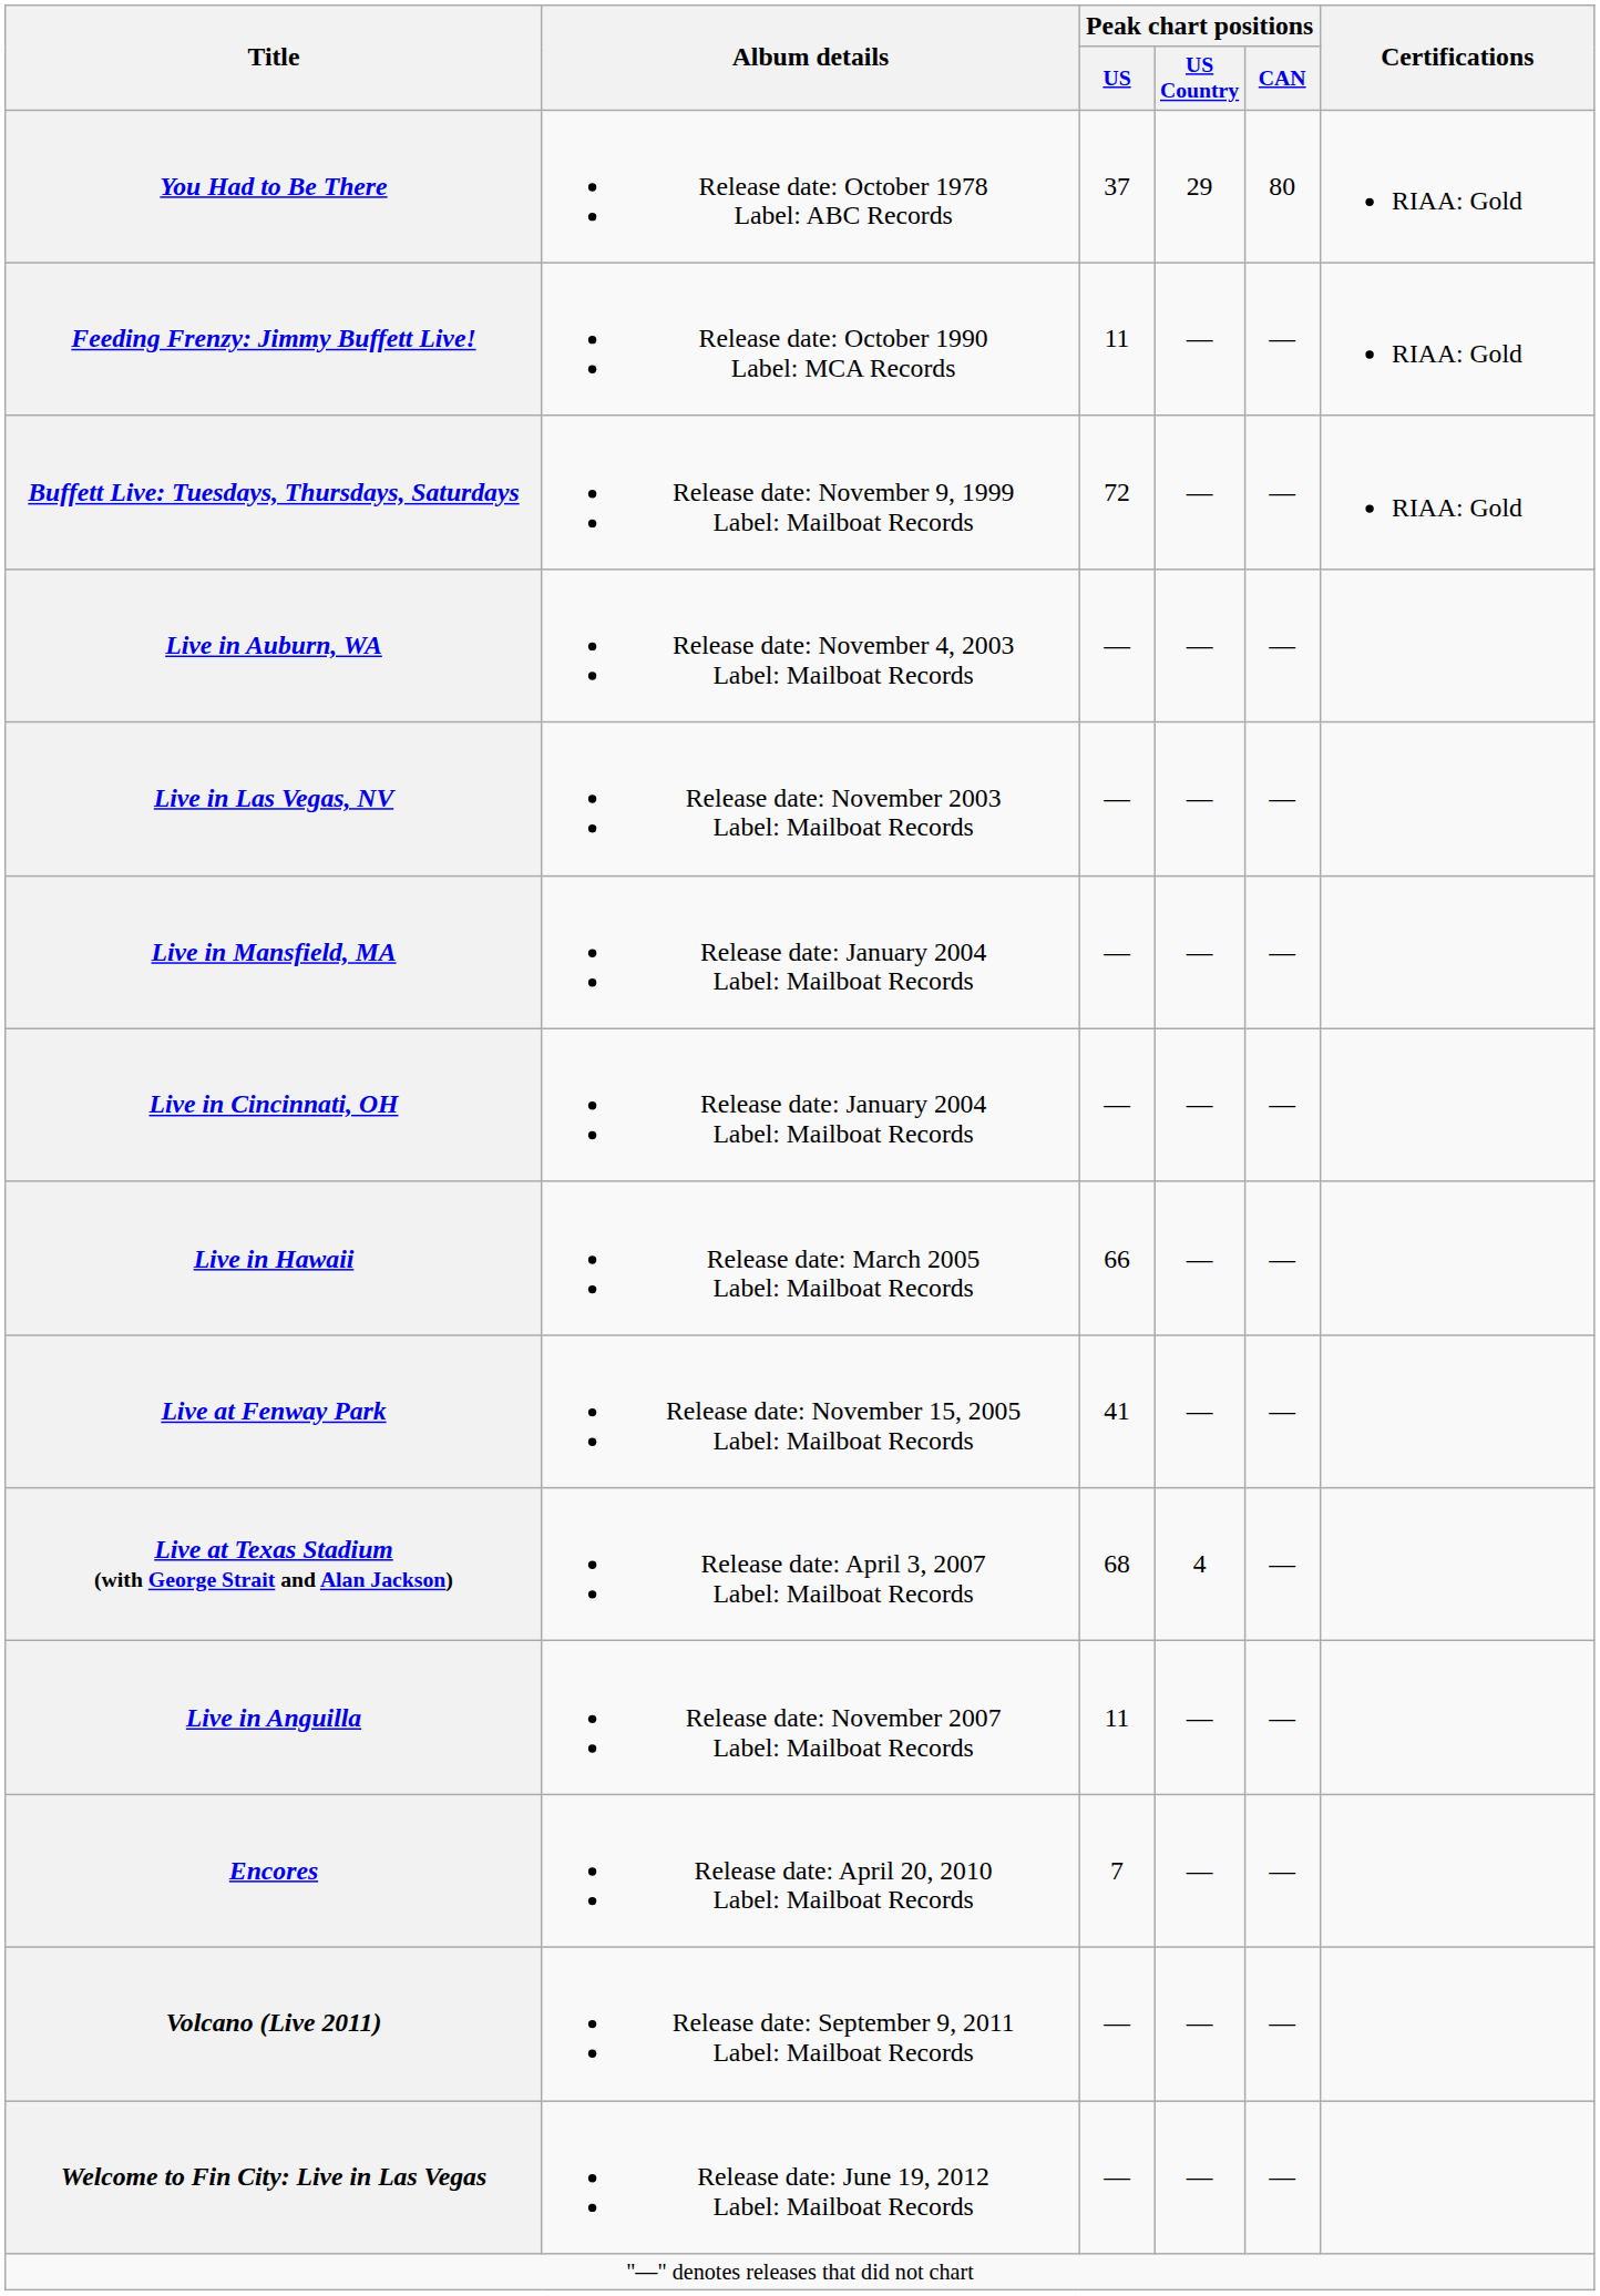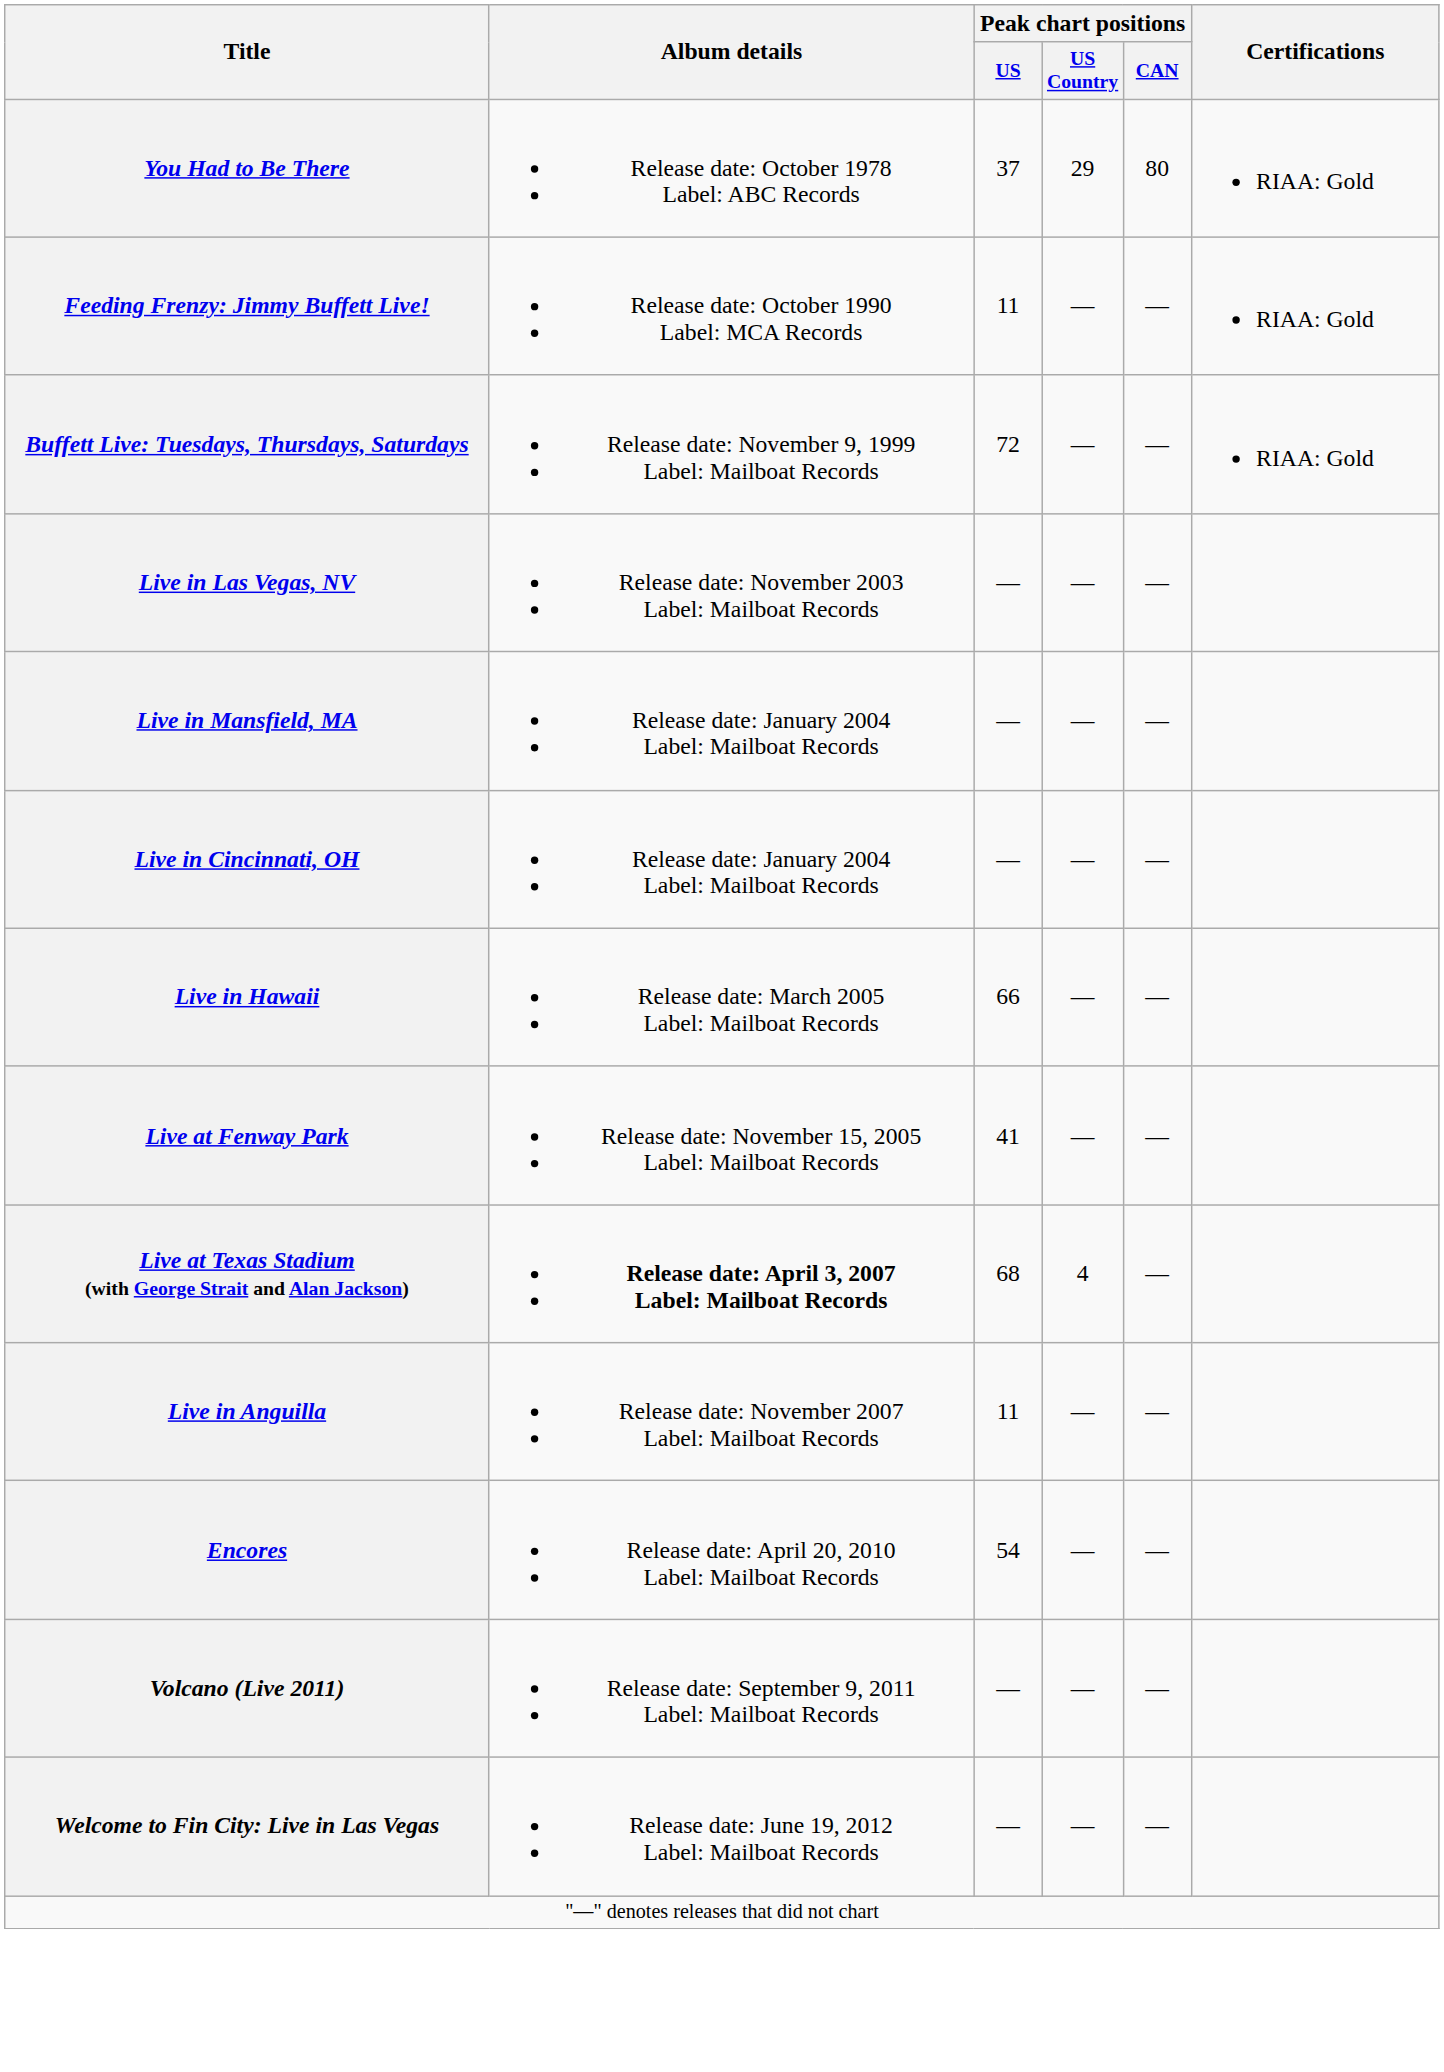- row: Live in Auburn, WA | Release date: November 4, 2003 Label: Mailboat Records | — | — | —
Live at Texas Stadium (with George Strait and Alan Jackson) | Album details: normal -> bold
Encores | Peak chart positions / US: 7 -> 54
